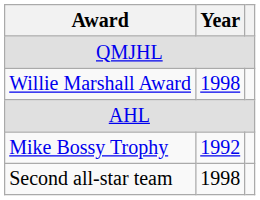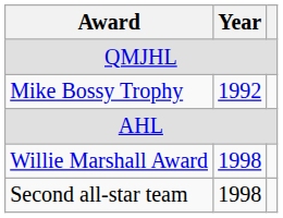rows swapped: Mike Bossy Trophy <-> Willie Marshall Award
